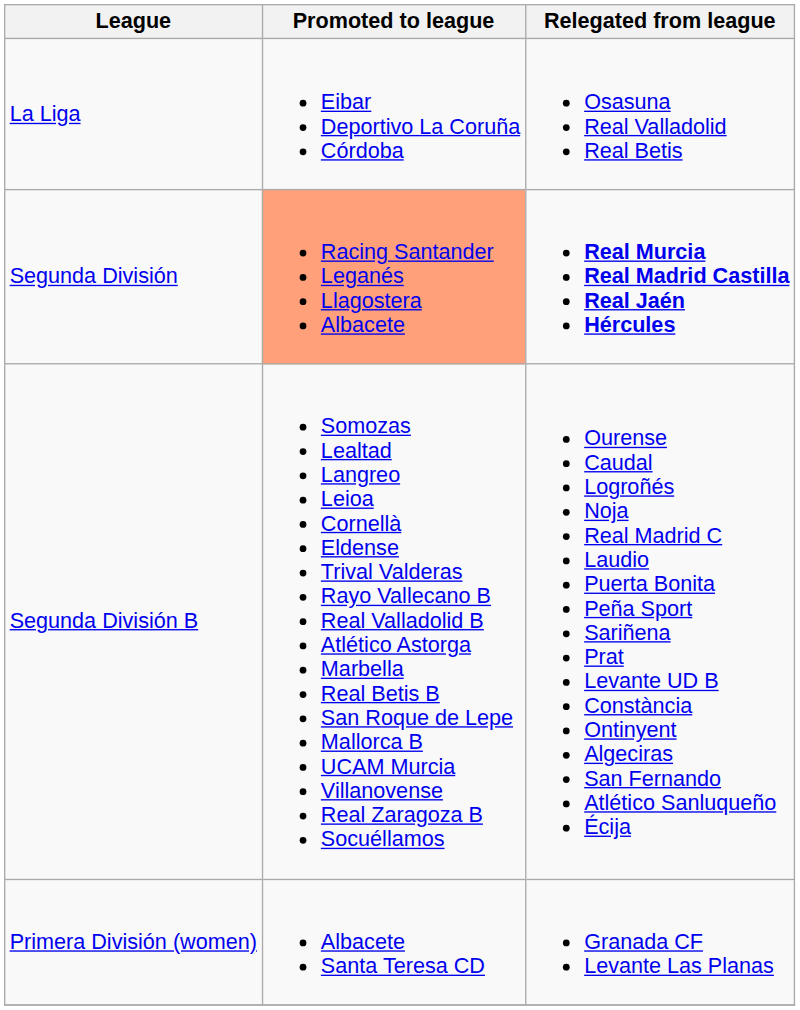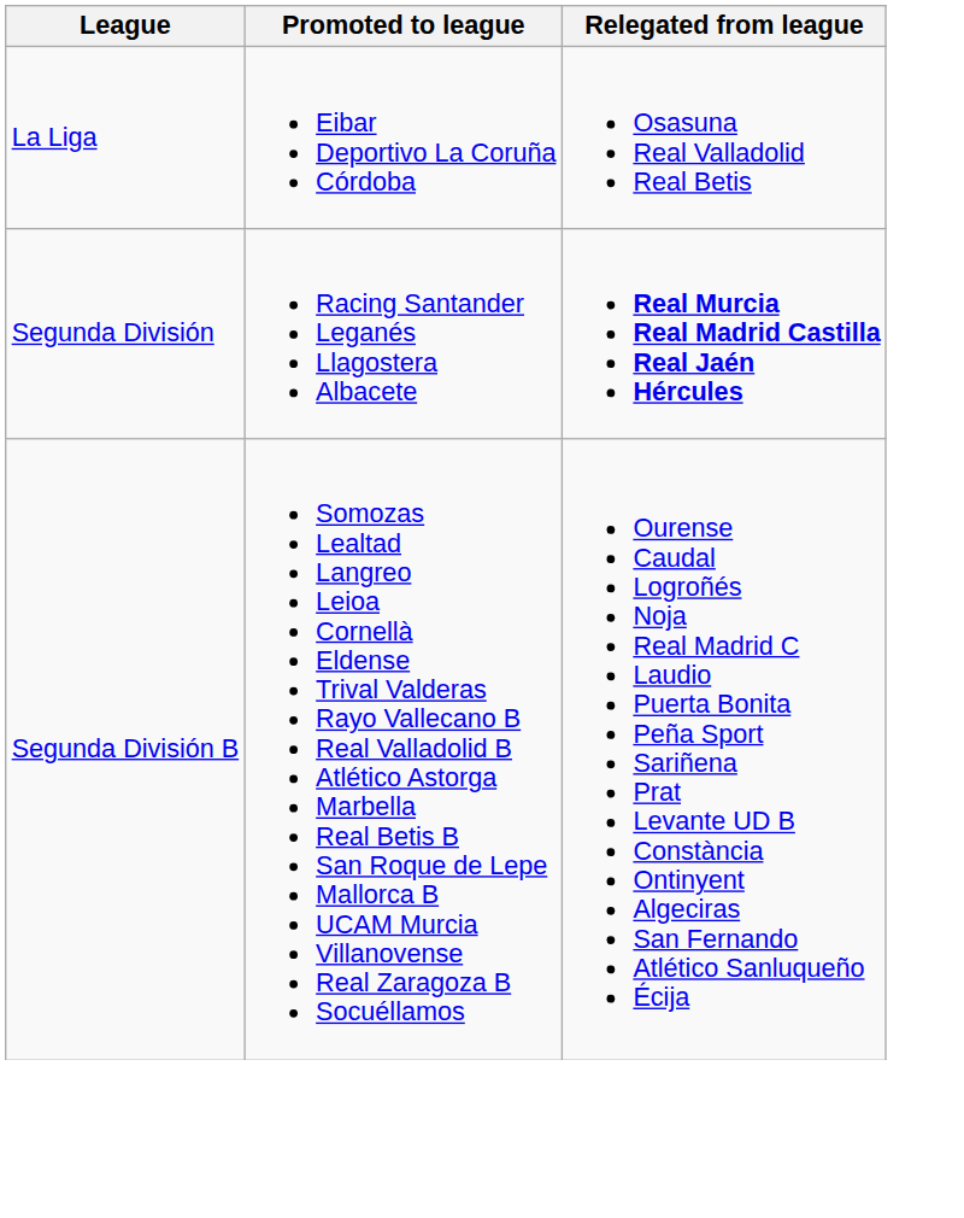Segunda División | Promoted to league: lightsalmon background -> no background
- row: Primera División (women) | Albacete Santa Teresa CD | Granada CF Levante Las Planas
